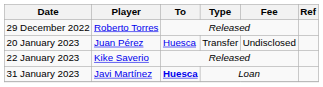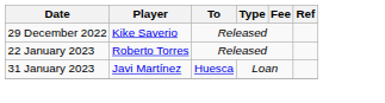29 December 2022 | Player: Roberto Torres -> Kike Saverio
- row: 20 January 2023 | Juan Pérez | Huesca | Transfer | Undisclosed
22 January 2023 | Player: Kike Saverio -> Roberto Torres
31 January 2023 | To: bold -> normal
